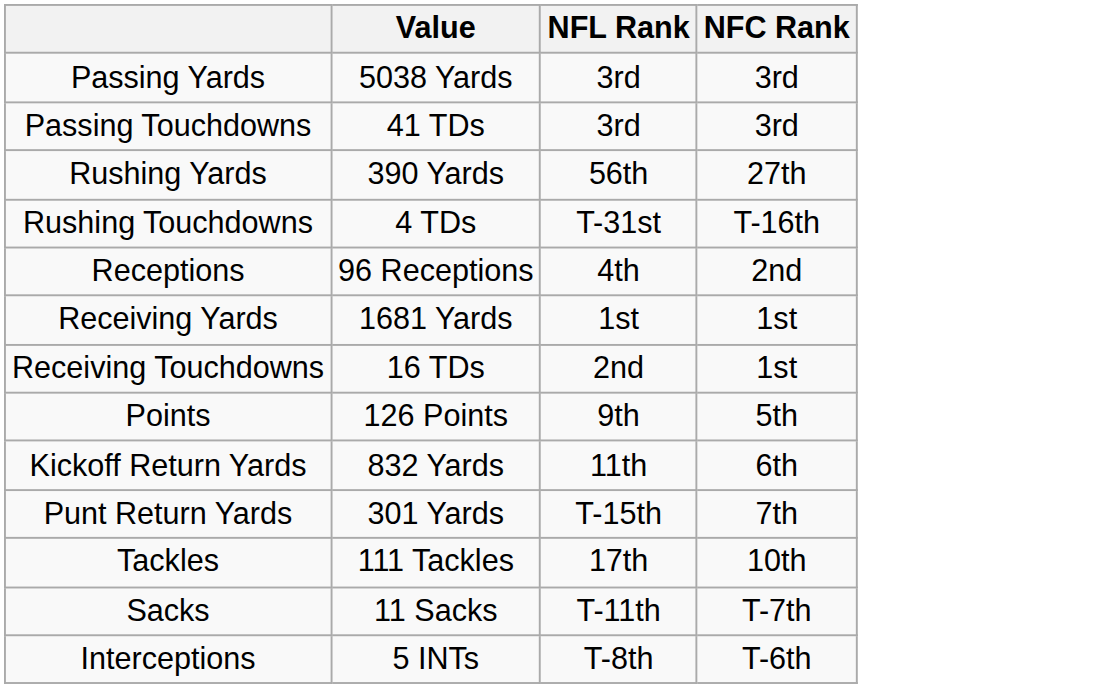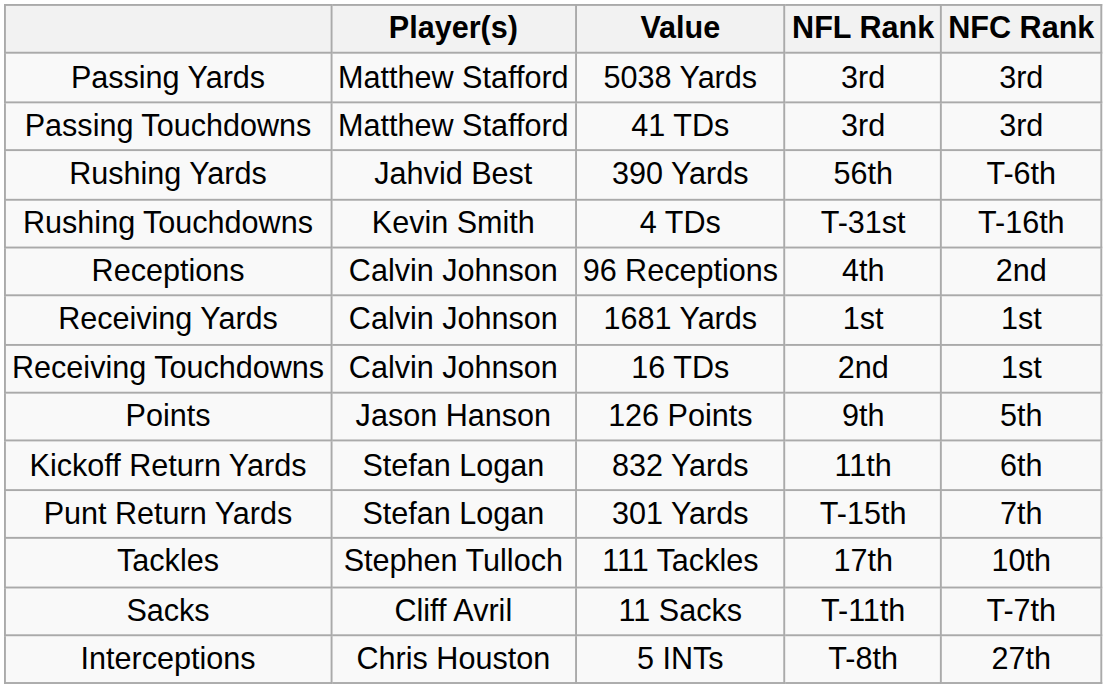+ column: Player(s) | Matthew Stafford | Matthew Stafford | Jahvid Best | Kevin Smith | Calvin Johnson | Calvin Johnson | Calvin Johnson | Jason Hanson | Stefan Logan | Stefan Logan | Stephen Tulloch | Cliff Avril | Chris Houston
Rushing Yards | NFC Rank: 27th -> T-6th
Interceptions | NFC Rank: T-6th -> 27th
